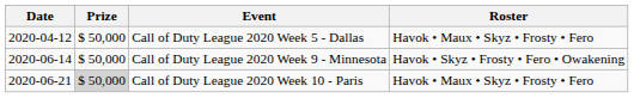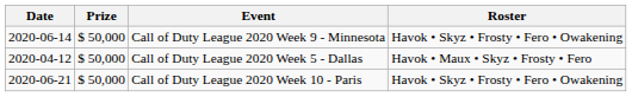rows swapped: Call of Duty League 2020 Week 5 - Dallas <-> Call of Duty League 2020 Week 9 - Minnesota
Call of Duty League 2020 Week 10 - Paris | Prize: lightgrey background -> no background
Call of Duty League 2020 Week 10 - Paris | Roster: Havok • Maux • Skyz • Frosty • Fero -> Havok • Skyz • Frosty • Fero • Owakening
